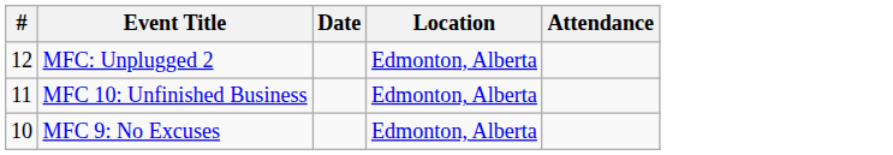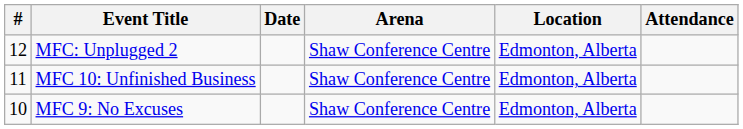+ column: Arena | Shaw Conference Centre | Shaw Conference Centre | Shaw Conference Centre
